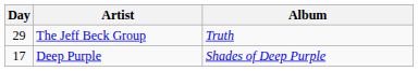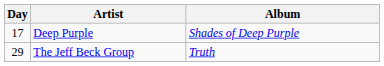rows swapped: Deep Purple <-> The Jeff Beck Group
